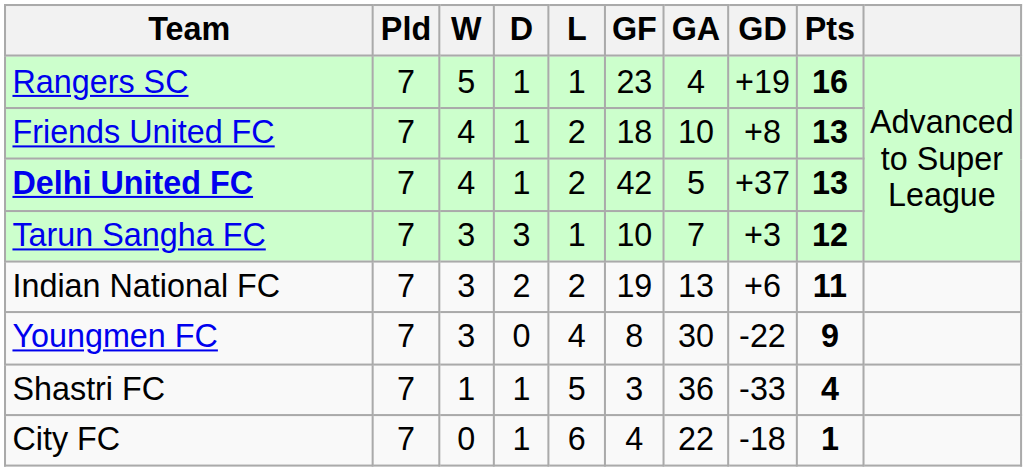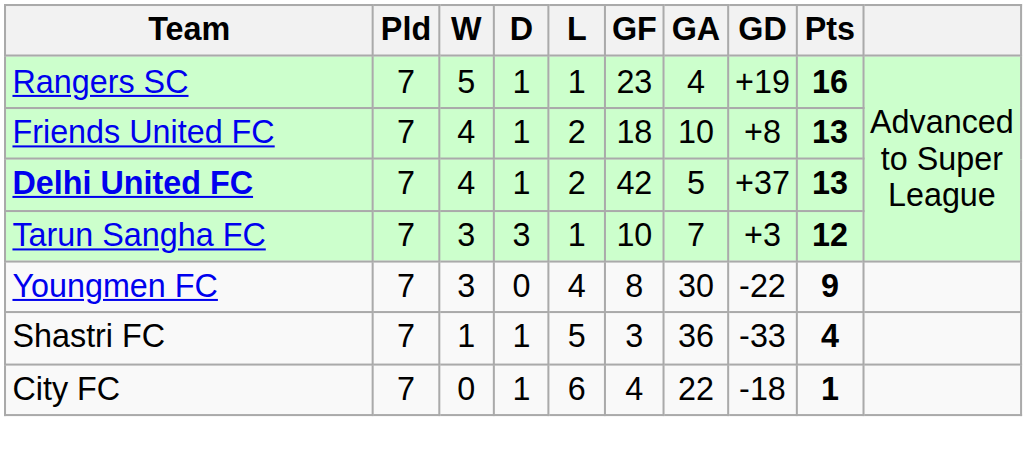- row: Indian National FC | 7 | 3 | 2 | 2 | 19 | 13 | +6 | 11
